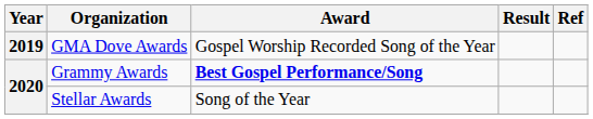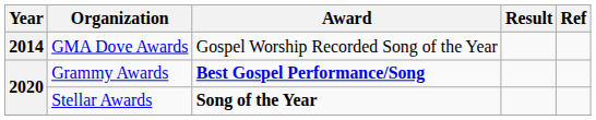GMA Dove Awards | Year: 2019 -> 2014
Stellar Awards | Award: normal -> bold
